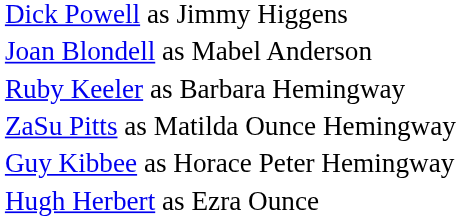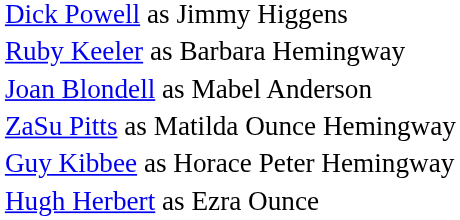rows swapped: Ruby Keeler as Barbara Hemingway <-> Joan Blondell as Mabel Anderson
